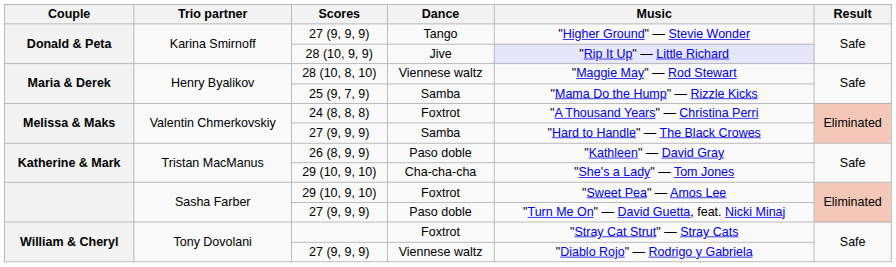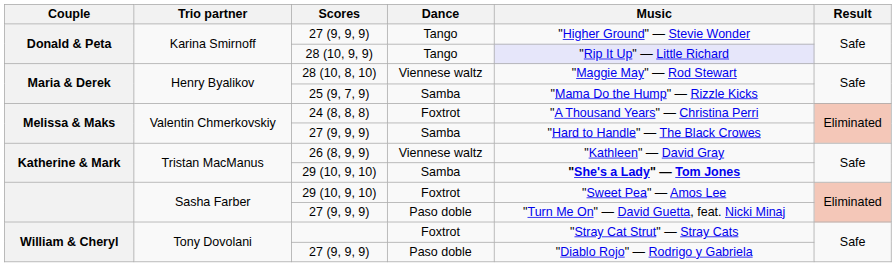28 (10, 9, 9) | Dance: Jive -> Tango
26 (8, 9, 9) | Dance: Paso doble -> Viennese waltz
Katherine & Mark / 29 (10, 9, 10) | Dance: Cha-cha-cha -> Samba
Katherine & Mark / 29 (10, 9, 10) | Music: normal -> bold
William & Cheryl / 27 (9, 9, 9) | Dance: Viennese waltz -> Paso doble
